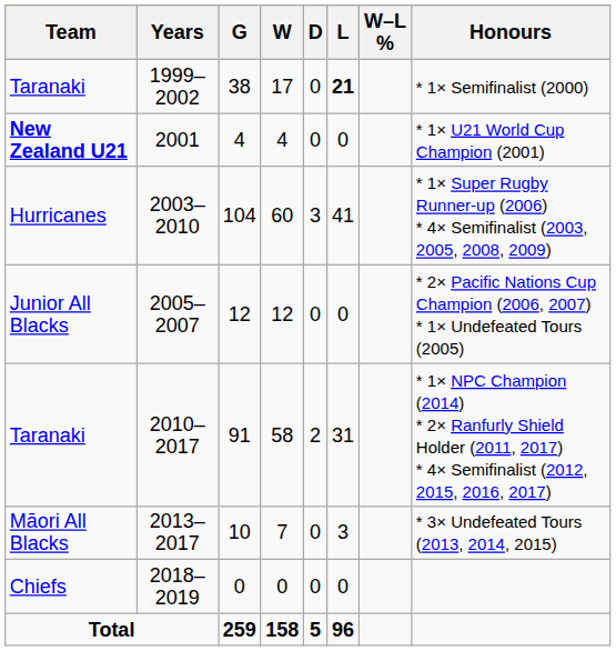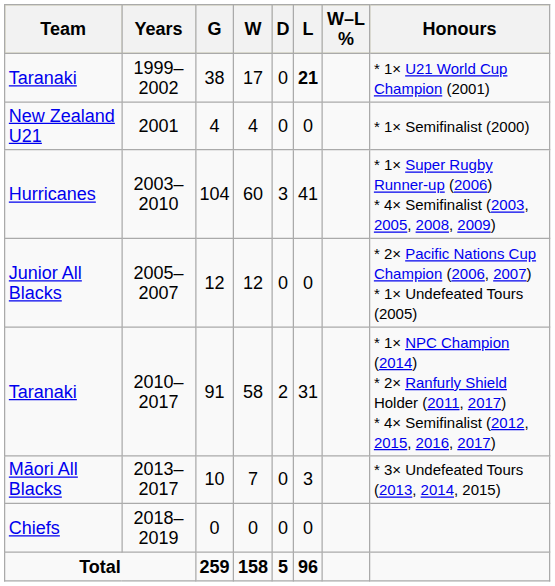1999–2002 | Honours: * 1× Semifinalist (2000) -> * 1× U21 World Cup Champion (2001)
2001 | Team: bold -> normal
2001 | Honours: * 1× U21 World Cup Champion (2001) -> * 1× Semifinalist (2000)
